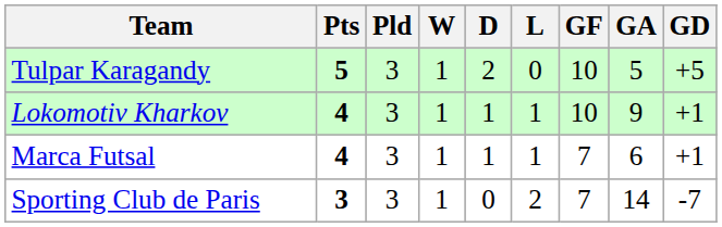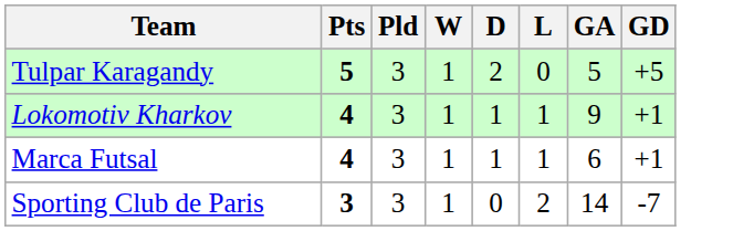- column: GF | 10 | 10 | 7 | 7
